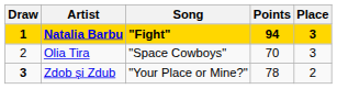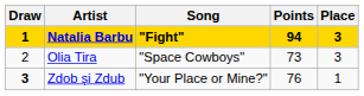Olia Tira | Points: 70 -> 73
Zdob şi Zdub | Points: 78 -> 76
Zdob şi Zdub | Place: 2 -> 1
